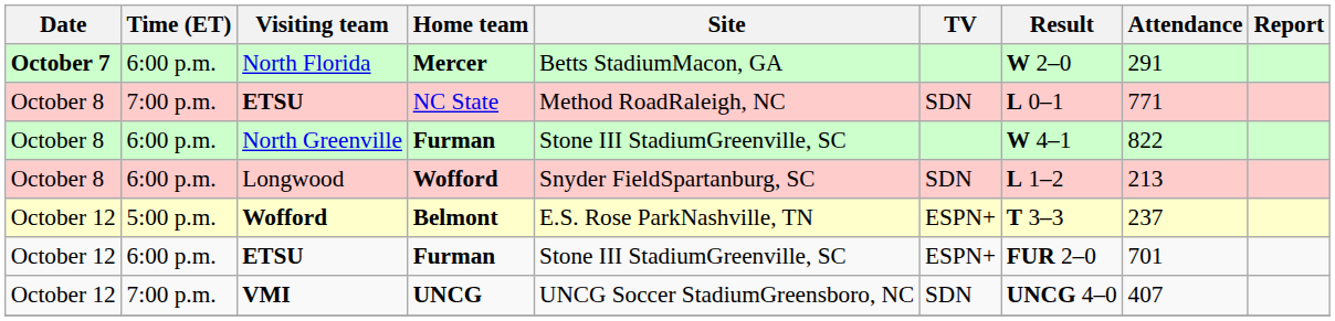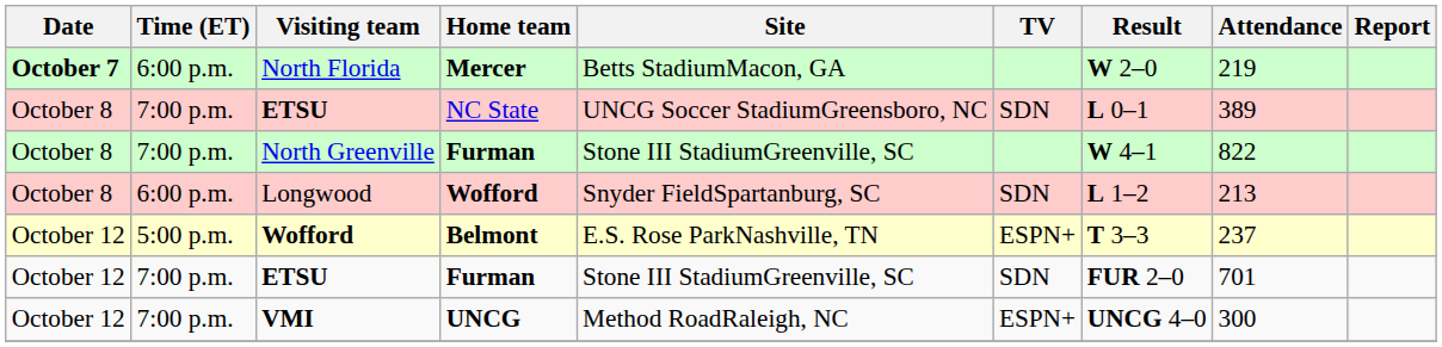North Florida | Attendance: 291 -> 219
ETSU / NC State | Site: Method RoadRaleigh, NC -> UNCG Soccer StadiumGreensboro, NC
ETSU / NC State | Attendance: 771 -> 389
North Greenville | Time (ET): 6:00 p.m. -> 7:00 p.m.
ETSU / Furman | Time (ET): 6:00 p.m. -> 7:00 p.m.
ETSU / Furman | TV: ESPN+ -> SDN
VMI | Site: UNCG Soccer StadiumGreensboro, NC -> Method RoadRaleigh, NC
VMI | TV: SDN -> ESPN+
VMI | Attendance: 407 -> 300
